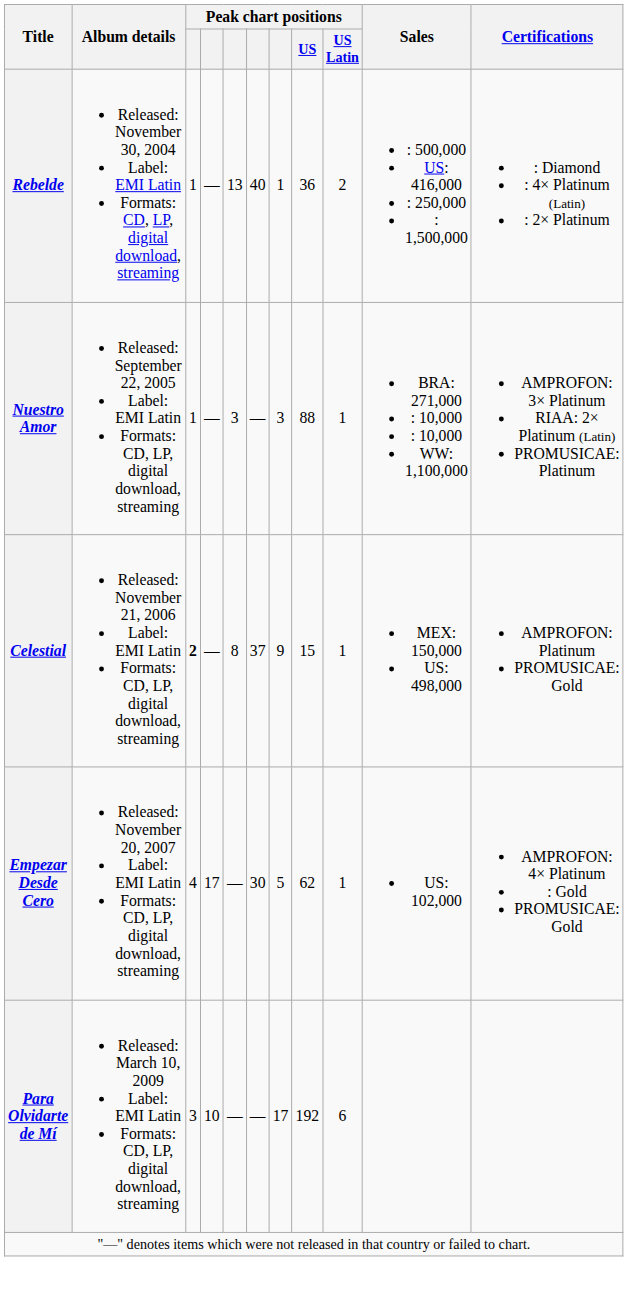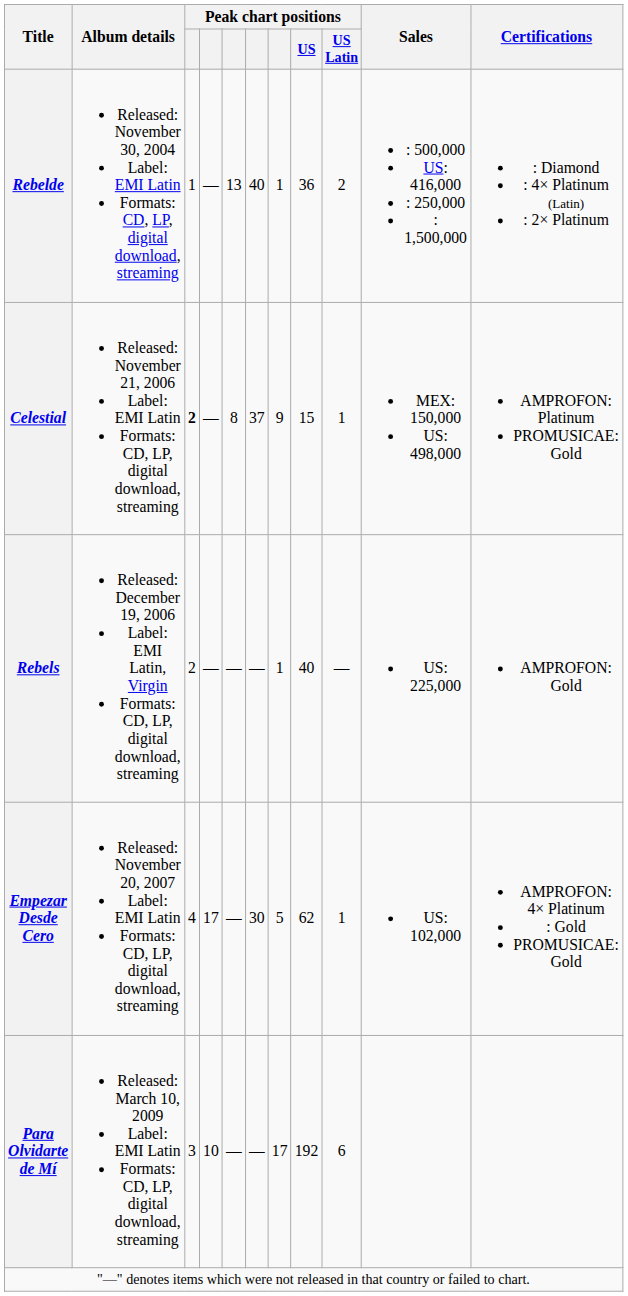- row: Nuestro Amor | Released: September 22, 2005 Label: EMI Latin Formats: CD, LP, digital download, streaming | 1 | — | 3 | — | 3 | 88 | 1 | BRA: 271,000 : 10,000 : 10,000 WW: 1,100,000 | AMPROFON: 3× Platinum RIAA: 2× Platinum (Latin) PROMUSICAE: Platinum
+ row: Rebels | Released: December 19, 2006 Label: EMI Latin, Virgin Formats: CD, LP, digital download, streaming | 2 | — | — | — | 1 | 40 | — | US: 225,000 | AMPROFON: Gold
